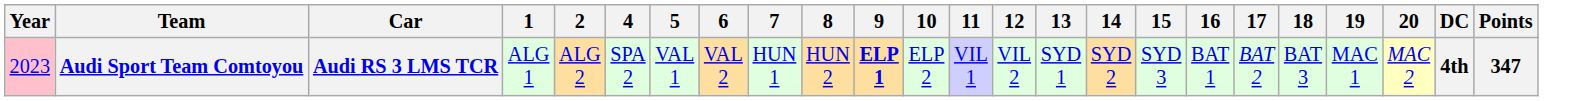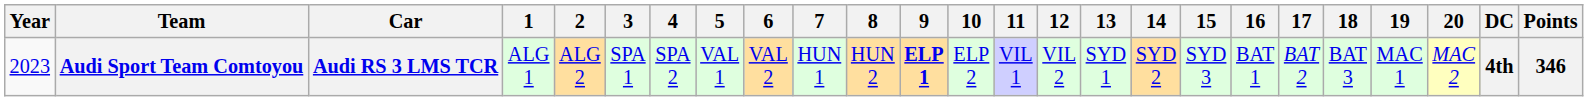+ column: 3 | SPA 1
Audi Sport Team Comtoyou | Year: pink background -> no background
Audi Sport Team Comtoyou | Points: 347 -> 346
